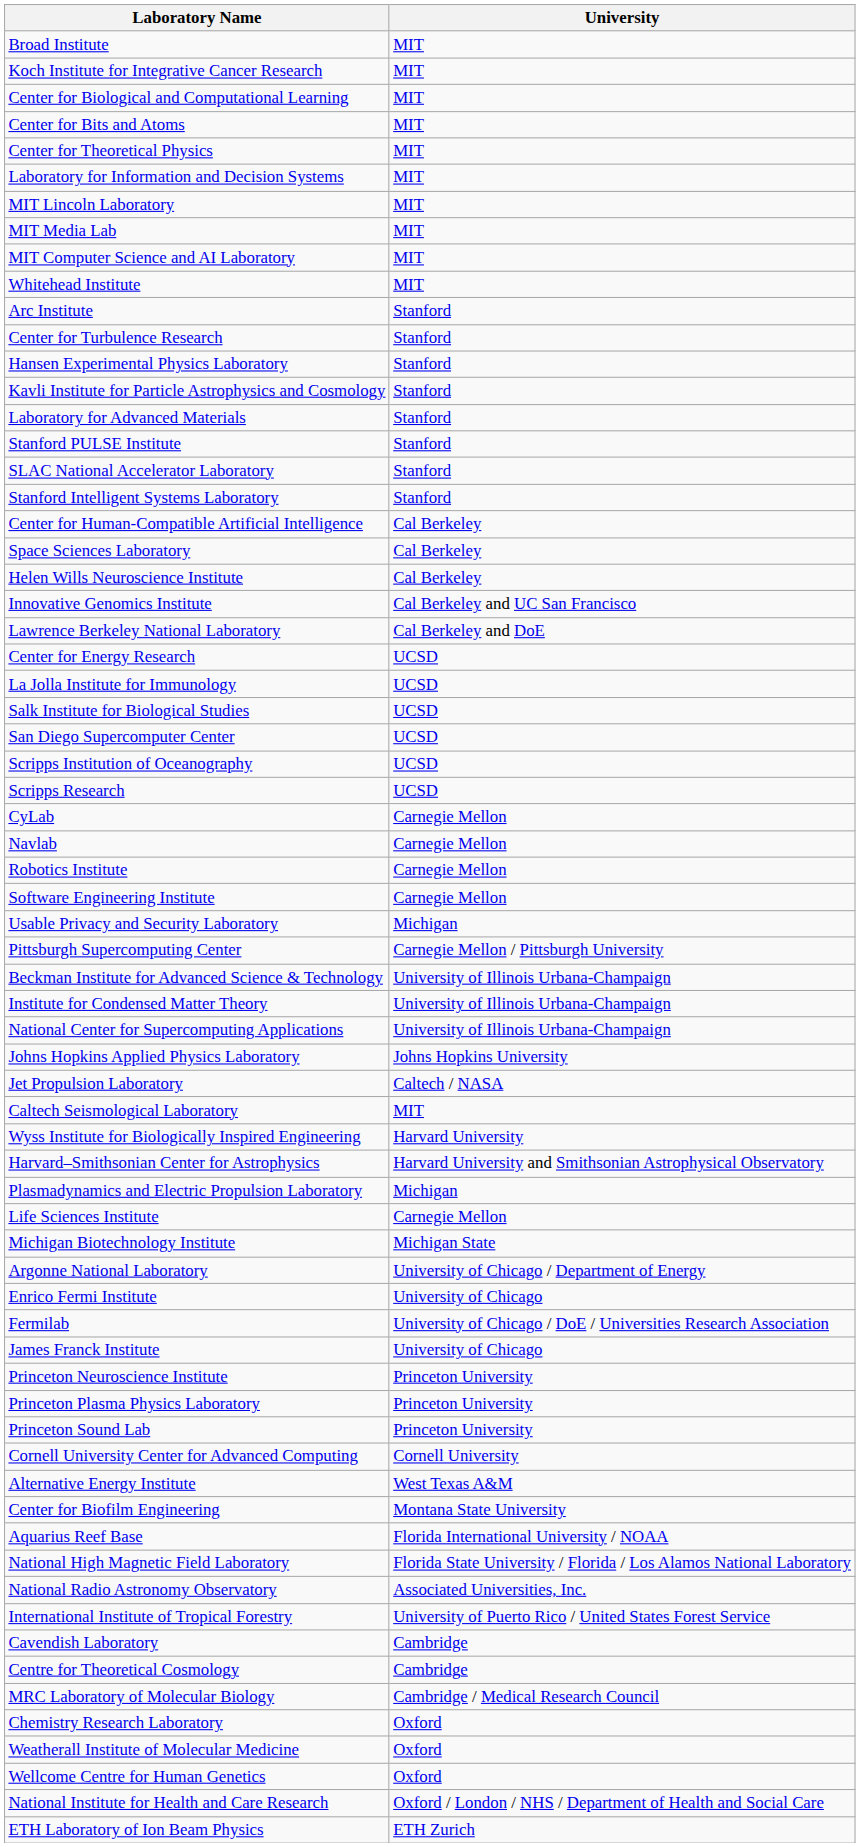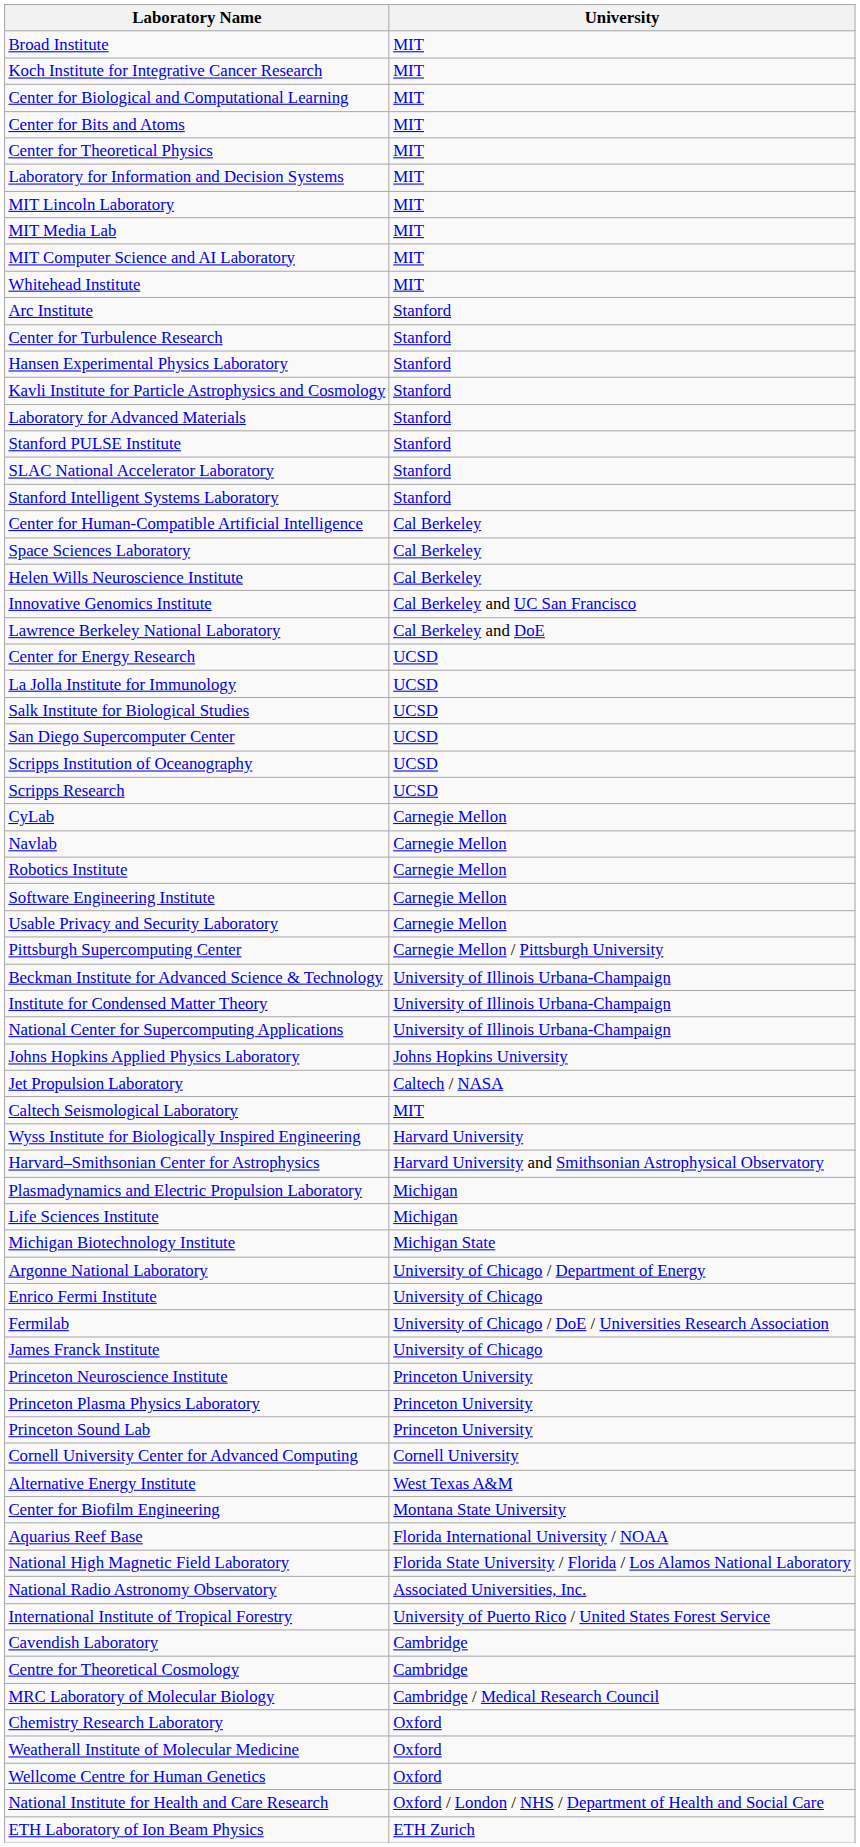Usable Privacy and Security Laboratory | University: Michigan -> Carnegie Mellon
Life Sciences Institute | University: Carnegie Mellon -> Michigan
